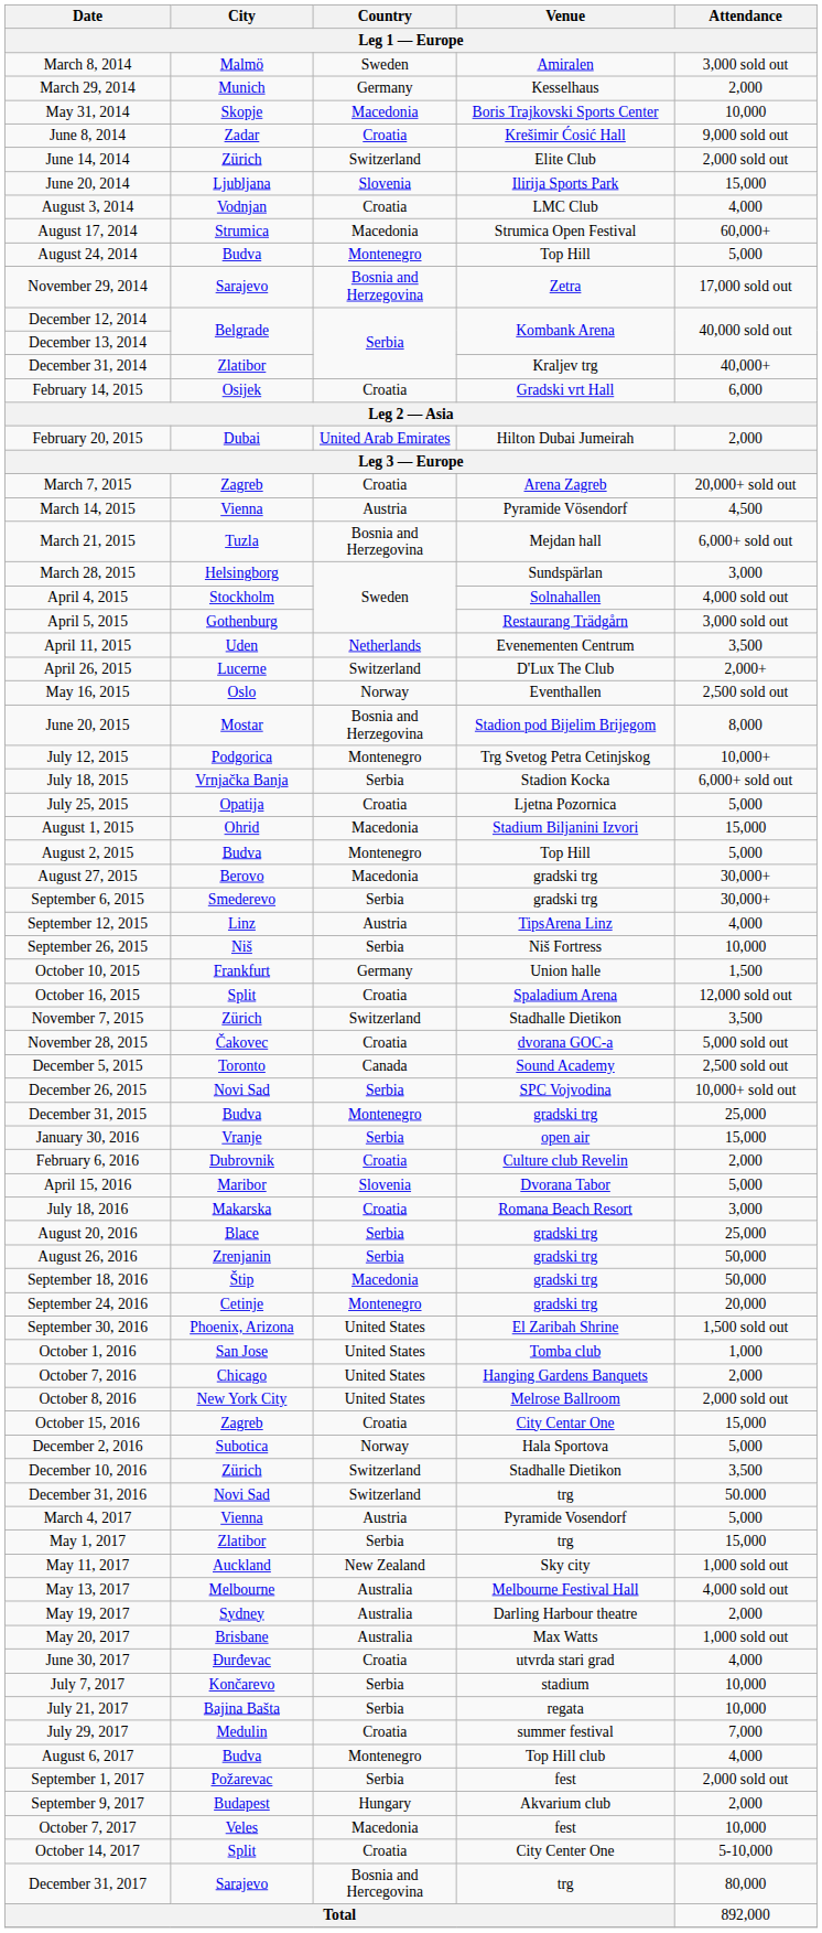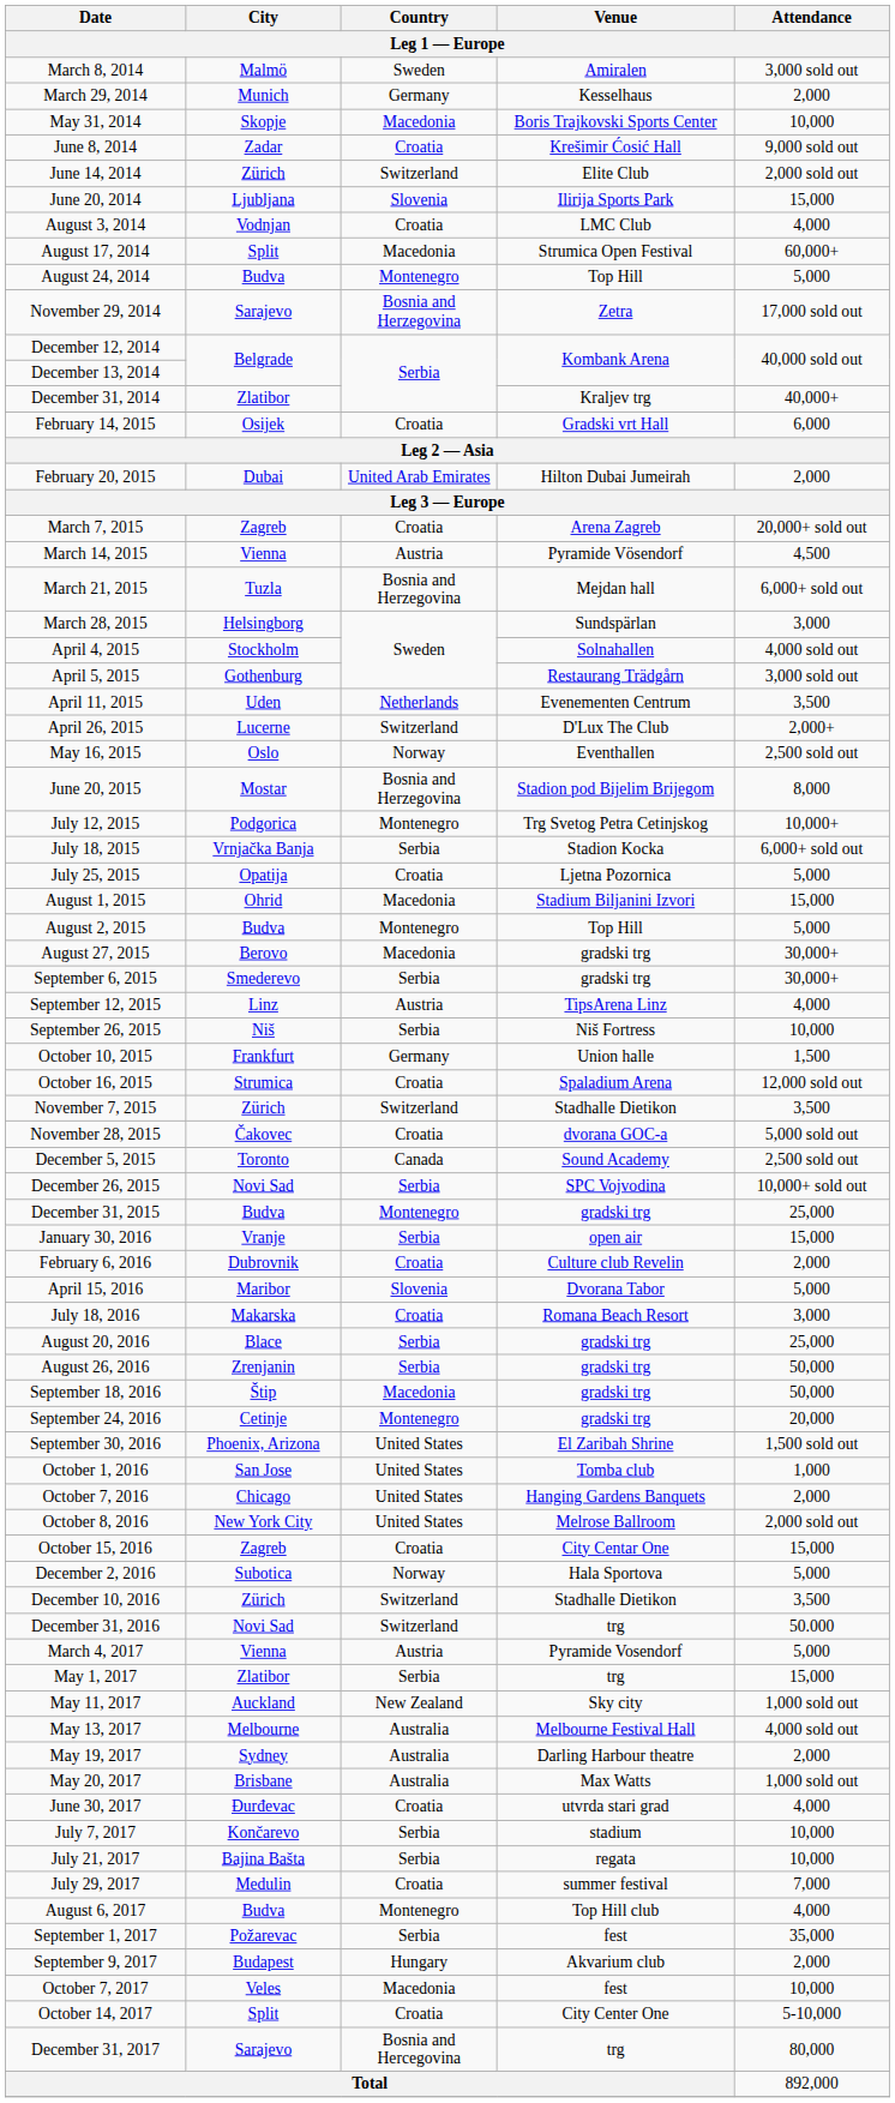August 17, 2014 | City: Strumica -> Split
October 16, 2015 | City: Split -> Strumica
September 1, 2017 | Attendance: 2,000 sold out -> 35,000
